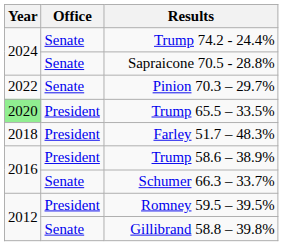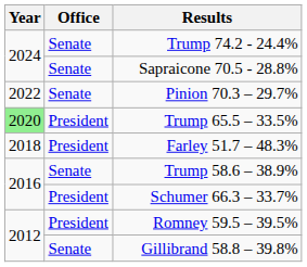Trump 58.6 – 38.9% | Office: President -> Senate
Schumer 66.3 – 33.7% | Office: Senate -> President
